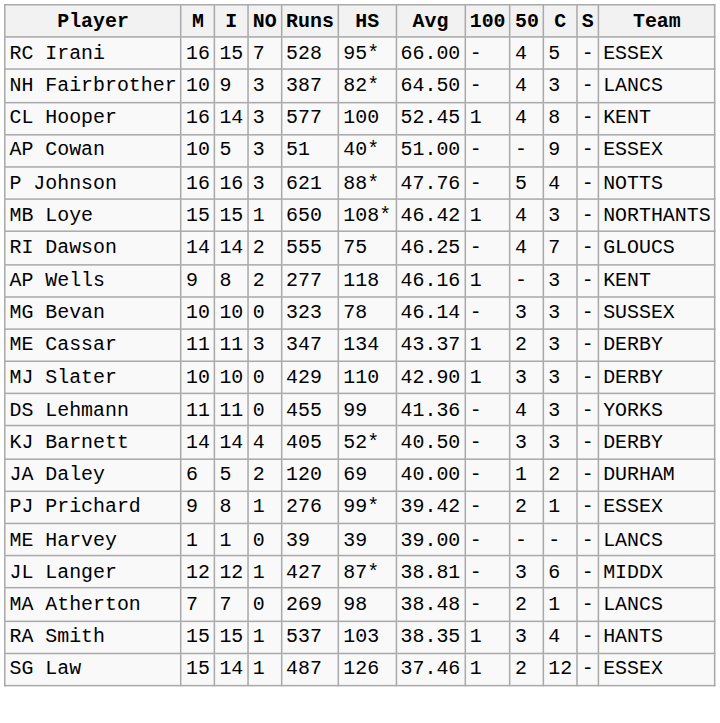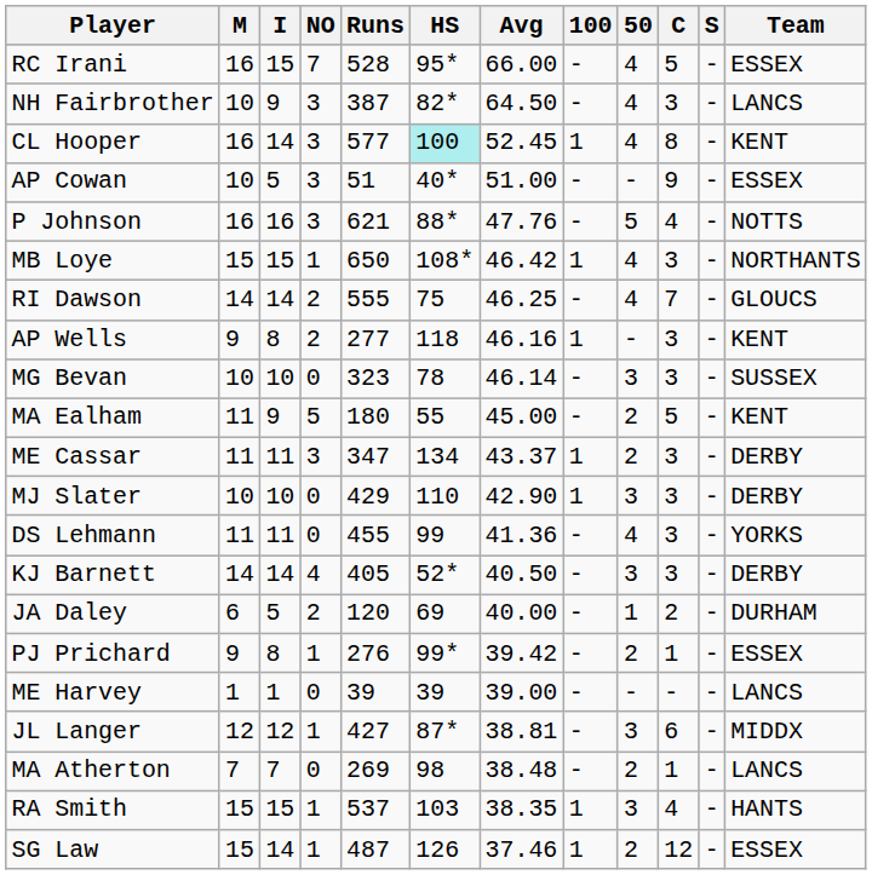CL Hooper | HS: no background -> paleturquoise background
+ row: MA Ealham | 11 | 9 | 5 | 180 | 55 | 45.00 | - | 2 | 5 | - | KENT
